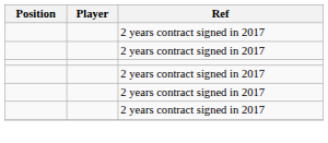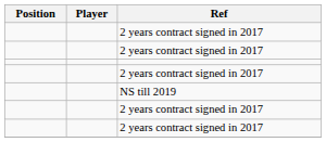+ row: NS till 2019
